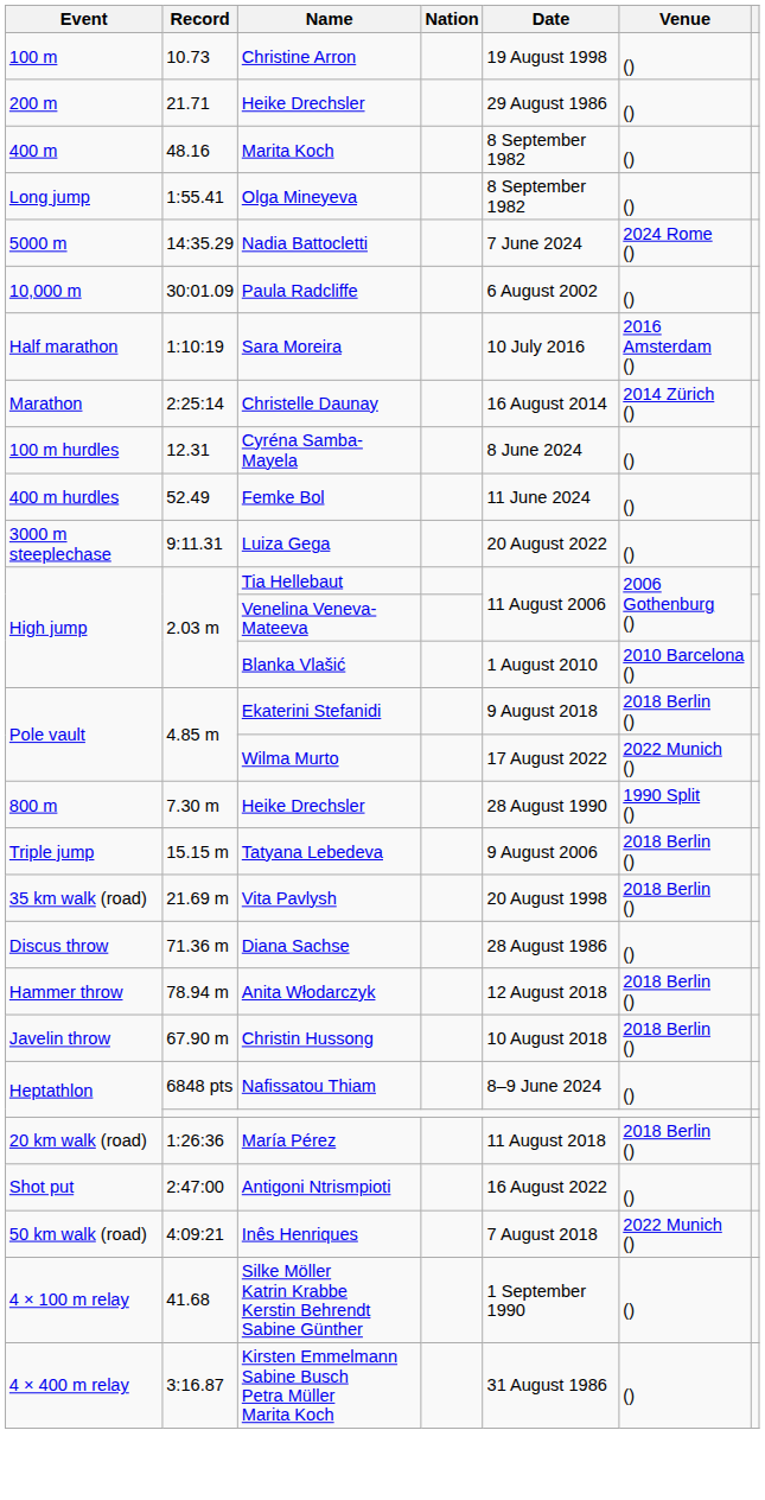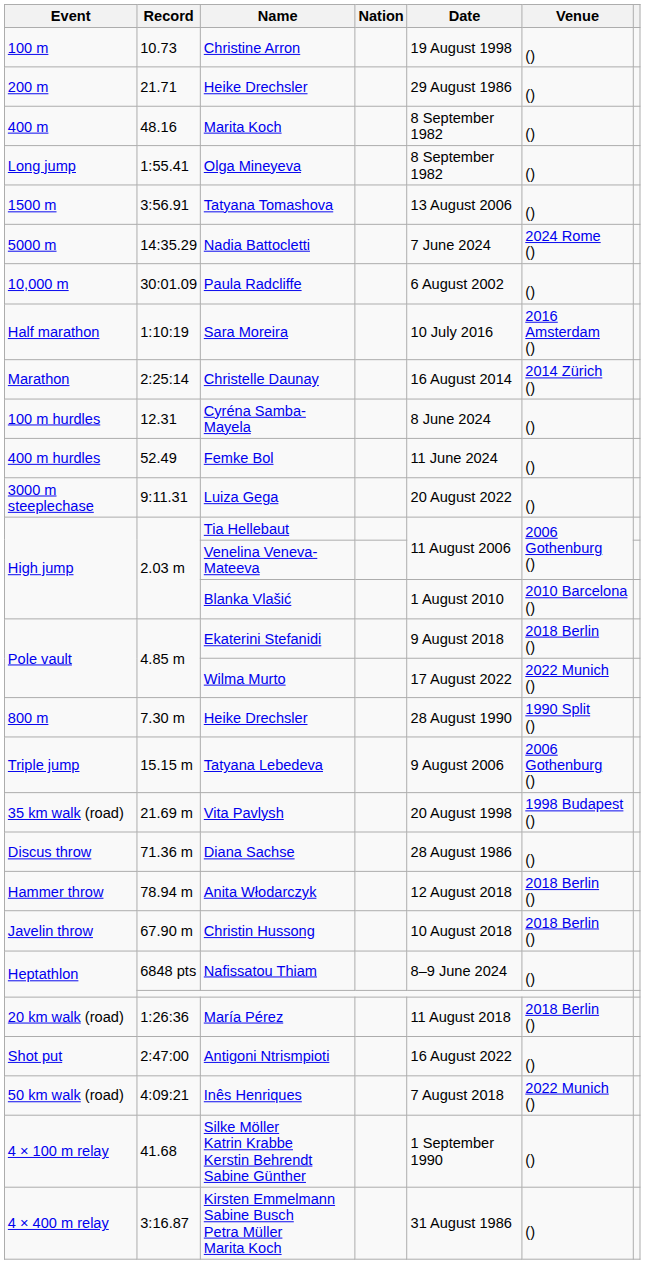+ row: 1500 m | 3:56.91 | Tatyana Tomashova | 13 August 2006 | ()
Tatyana Lebedeva | Venue: 2018 Berlin () -> 2006 Gothenburg ()
Vita Pavlysh | Venue: 2018 Berlin () -> 1998 Budapest ()
